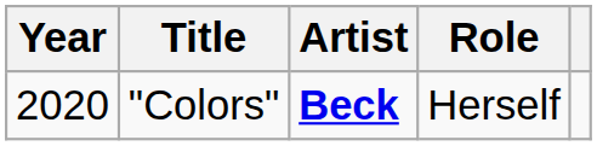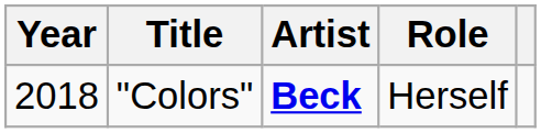"Colors" | Year: 2020 -> 2018
